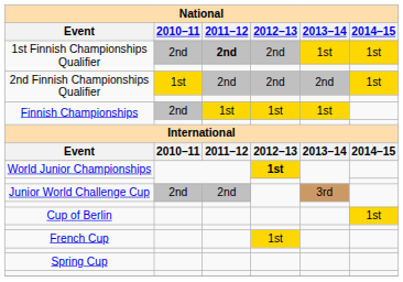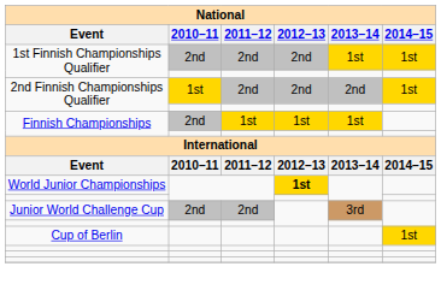1st Finnish Championships Qualifier / 2nd | 2011–12: bold -> normal
- row: French Cup | 1st
- row: Spring Cup
